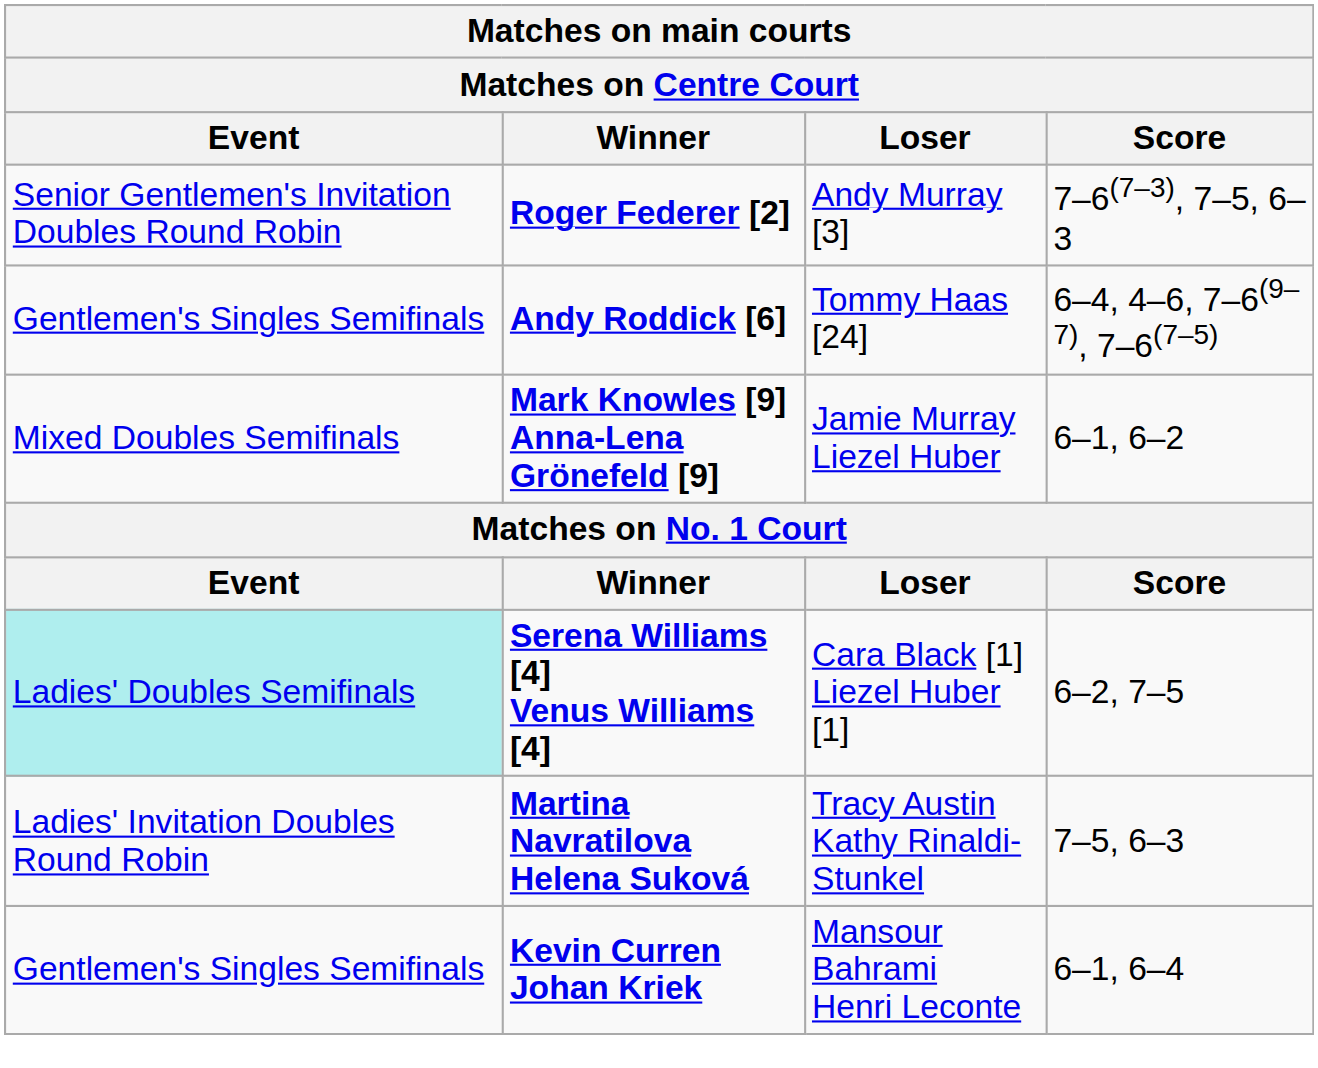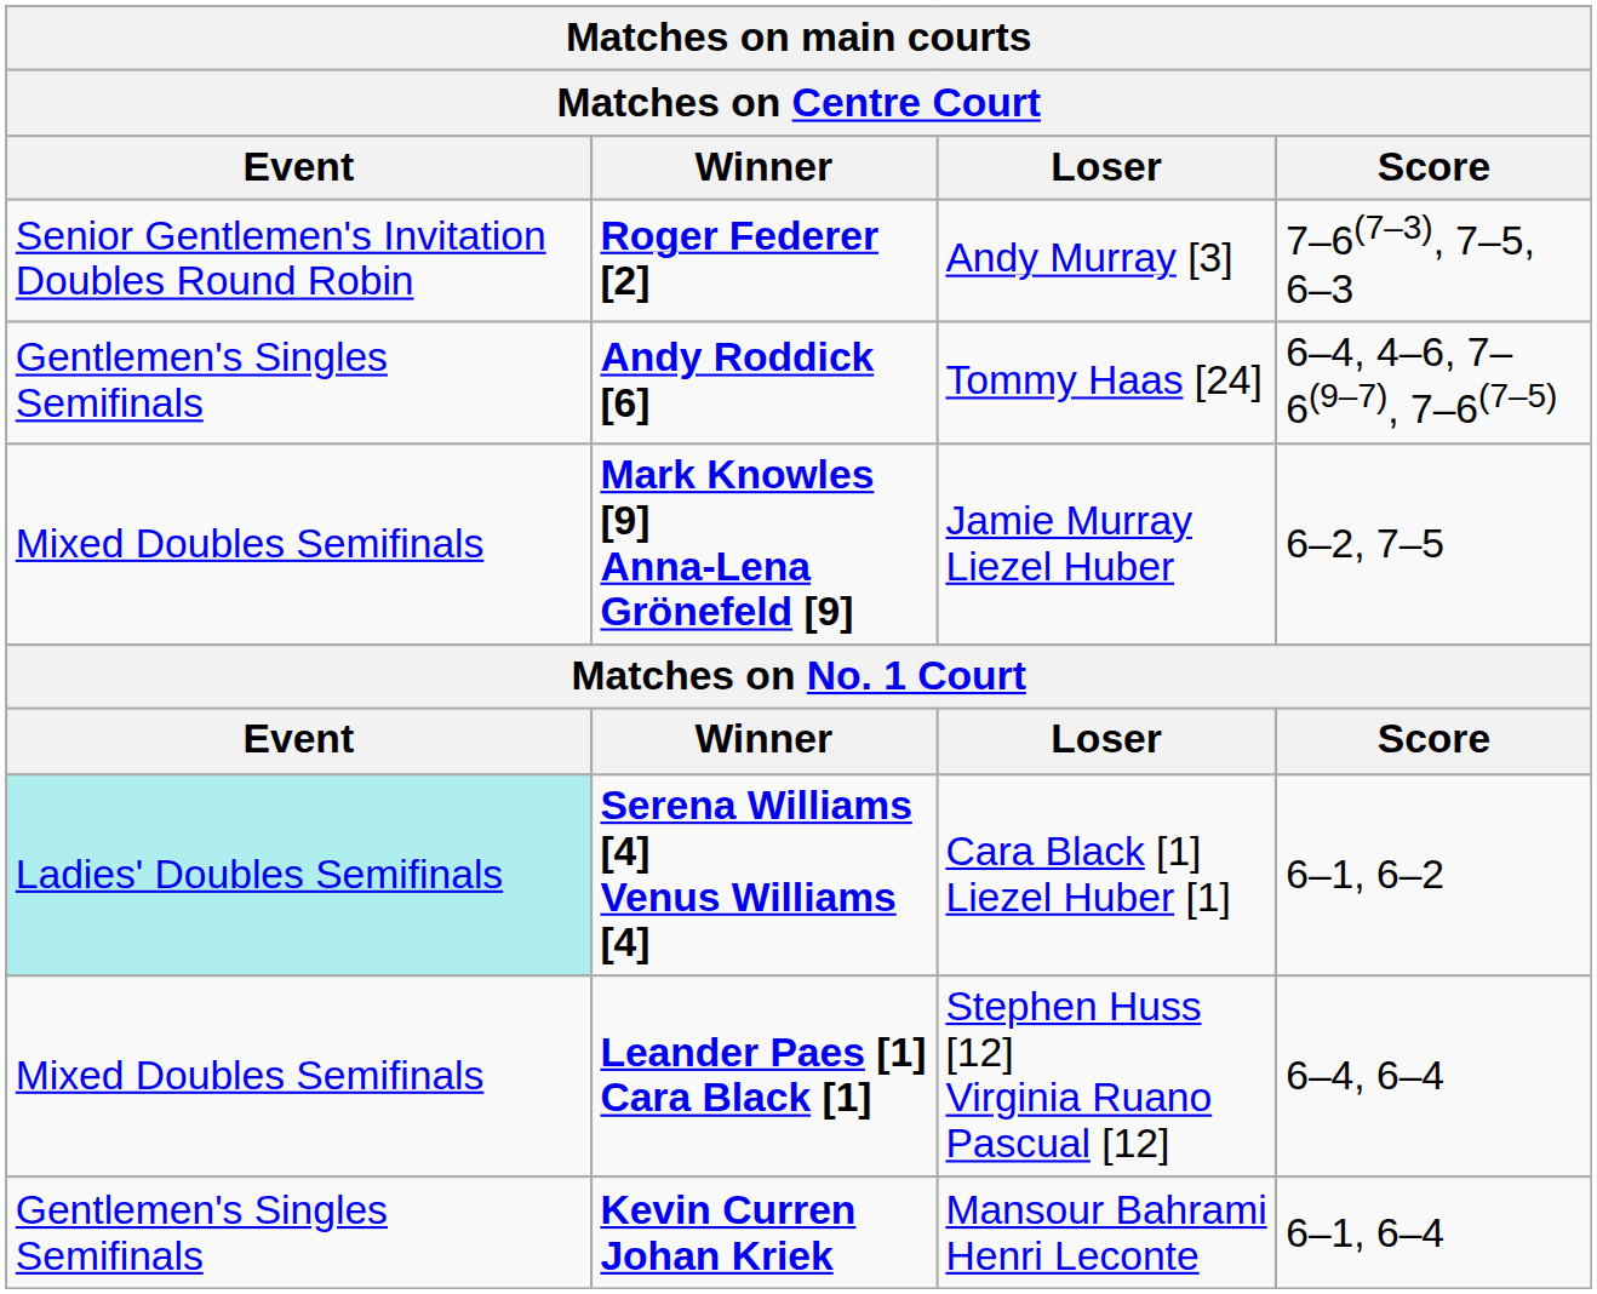Mark Knowles [9] Anna-Lena Grönefeld [9] | Score: 6–1, 6–2 -> 6–2, 7–5
Serena Williams [4] Venus Williams [4] | Score: 6–2, 7–5 -> 6–1, 6–2
- row: Ladies' Invitation Doubles Round Robin | Martina Navratilova Helena Suková | Tracy Austin Kathy Rinaldi-Stunkel | 7–5, 6–3
+ row: Mixed Doubles Semifinals | Leander Paes [1] Cara Black [1] | Stephen Huss [12] Virginia Ruano Pascual [12] | 6–4, 6–4
